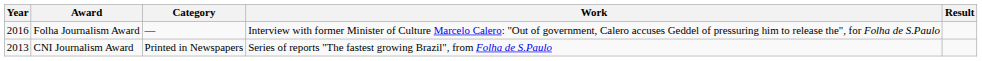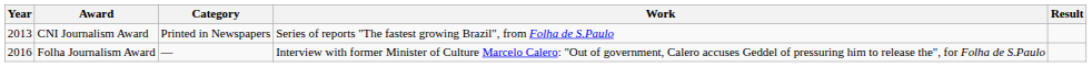rows swapped: CNI Journalism Award <-> Folha Journalism Award
